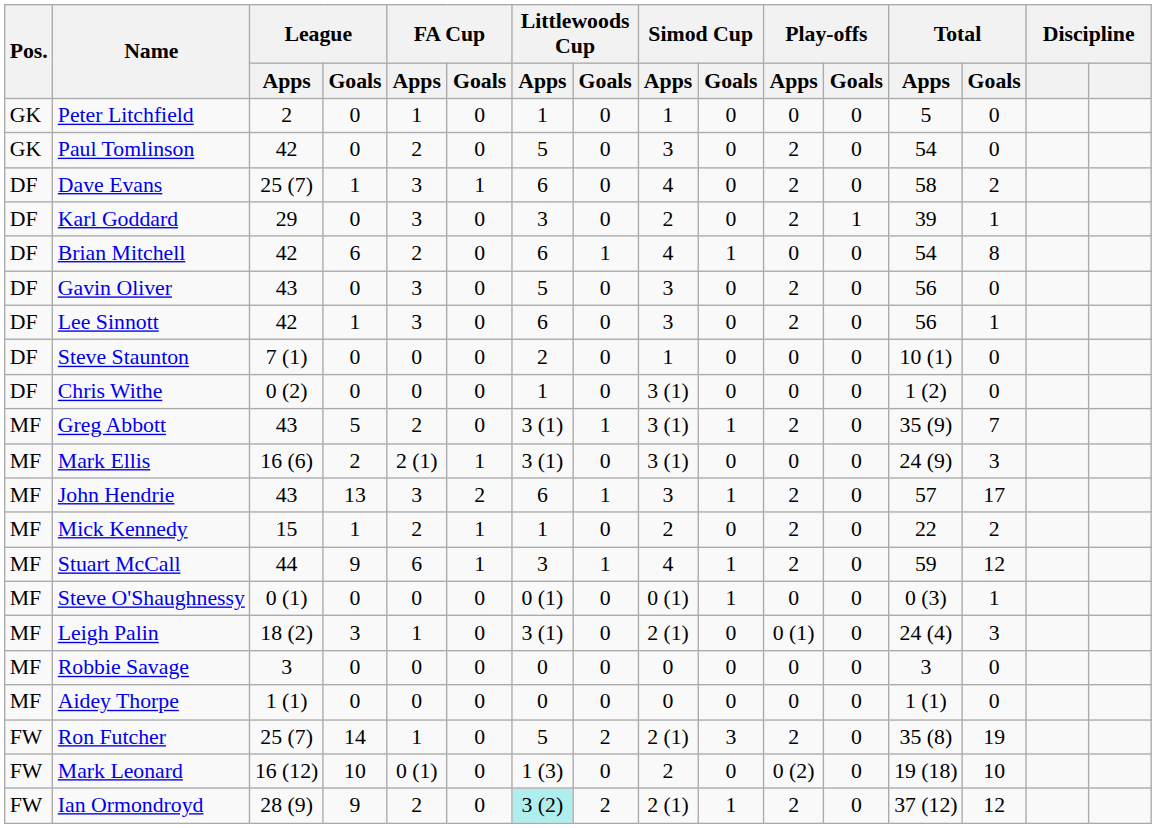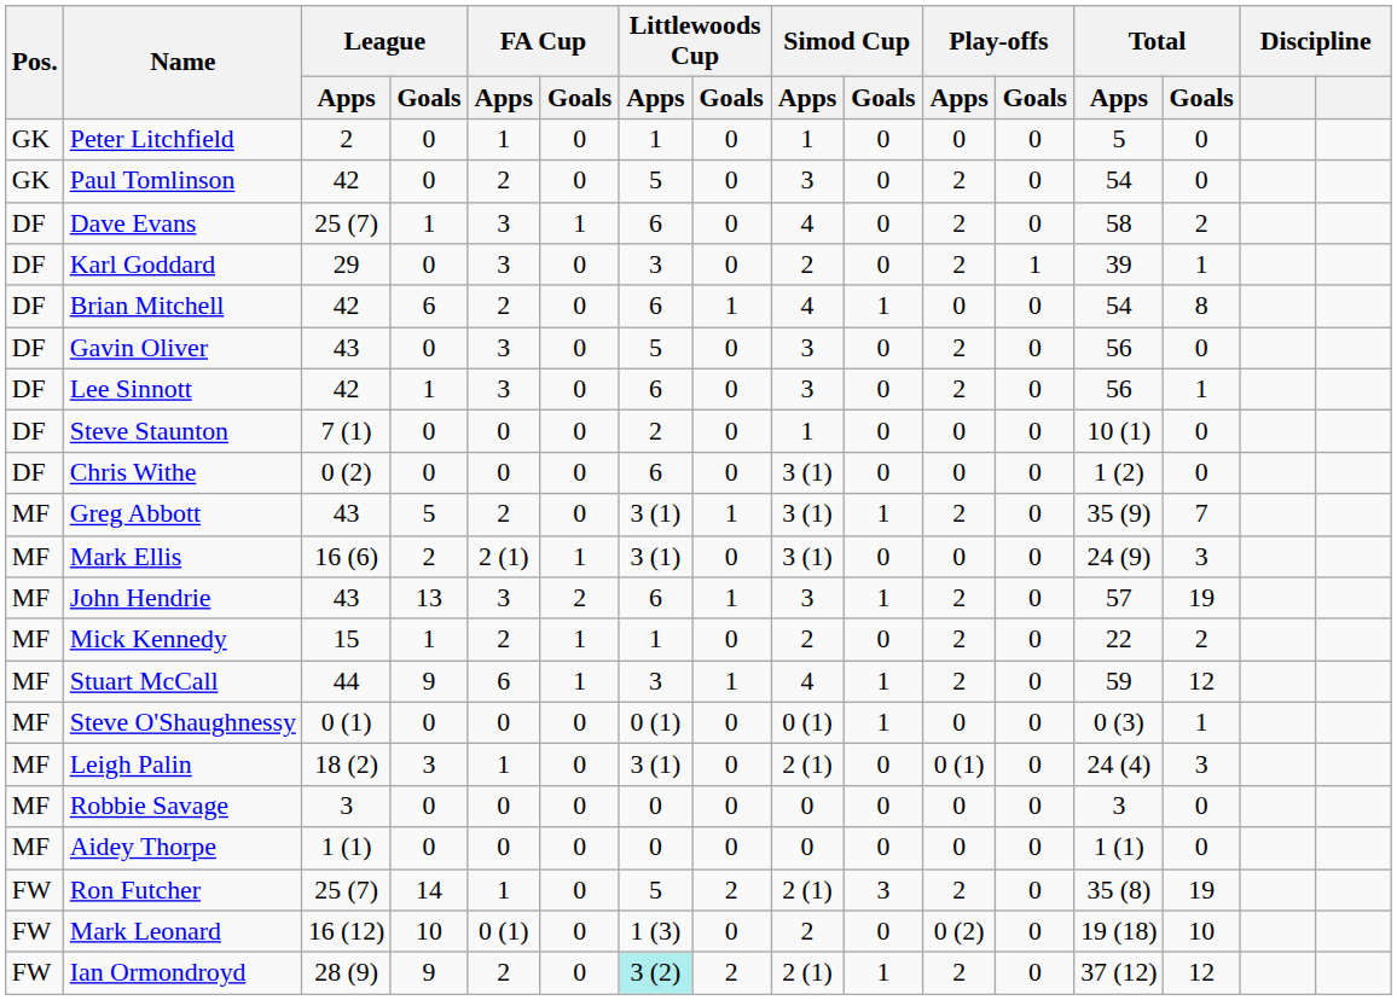Chris Withe | Littlewoods Cup / Apps: 1 -> 6
John Hendrie | Total / Goals: 17 -> 19
